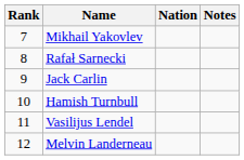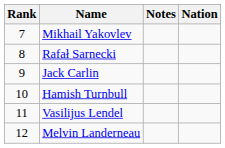columns swapped: Nation <-> Notes
